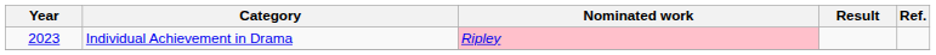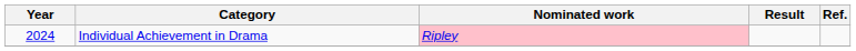Individual Achievement in Drama | Year: 2023 -> 2024
